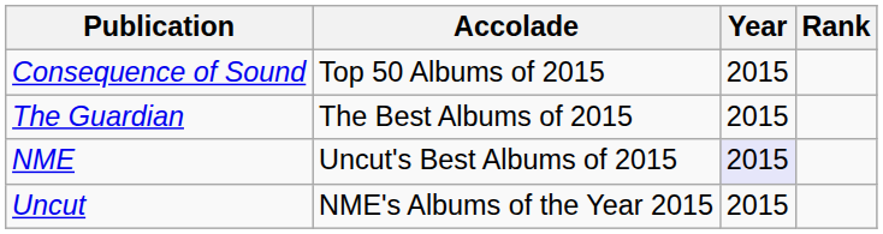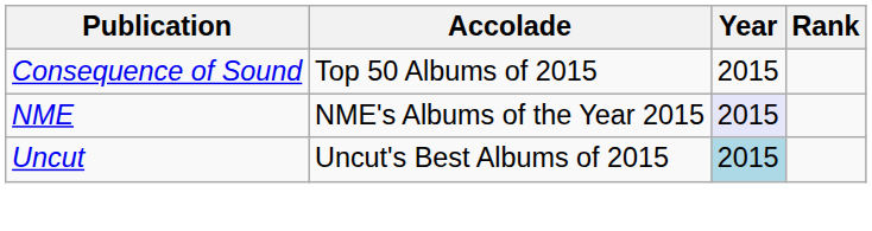- row: The Guardian | The Best Albums of 2015 | 2015
NME | Accolade: Uncut's Best Albums of 2015 -> NME's Albums of the Year 2015
Uncut | Accolade: NME's Albums of the Year 2015 -> Uncut's Best Albums of 2015
Uncut | Year: no background -> lightblue background
